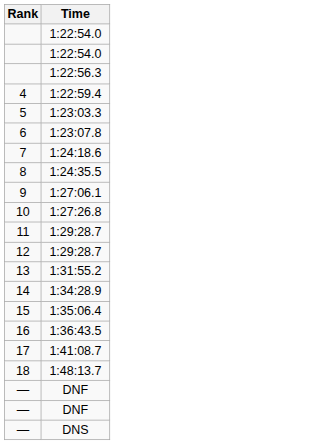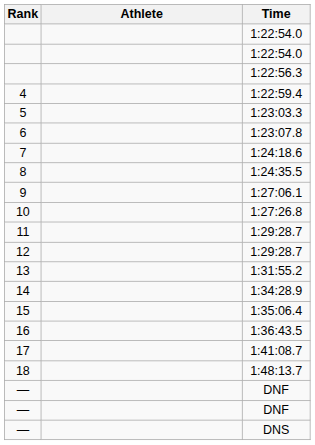+ column: Athlete
